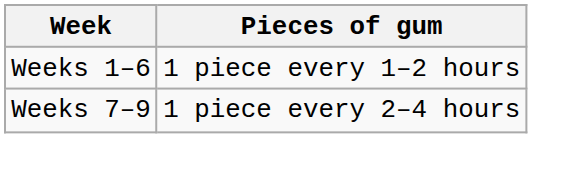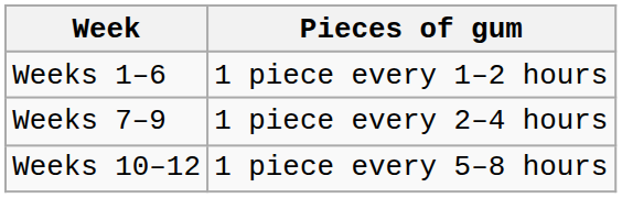+ row: Weeks 10–12 | 1 piece every 5–8 hours
